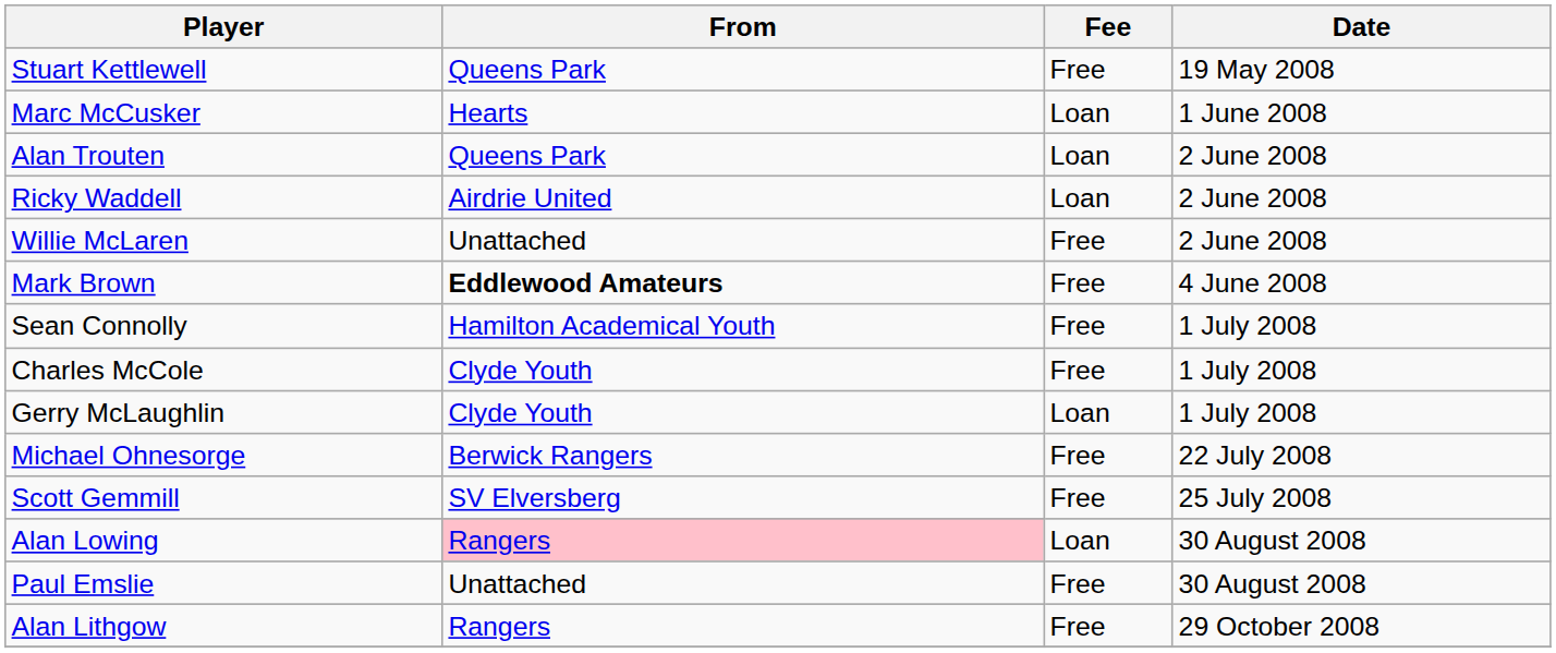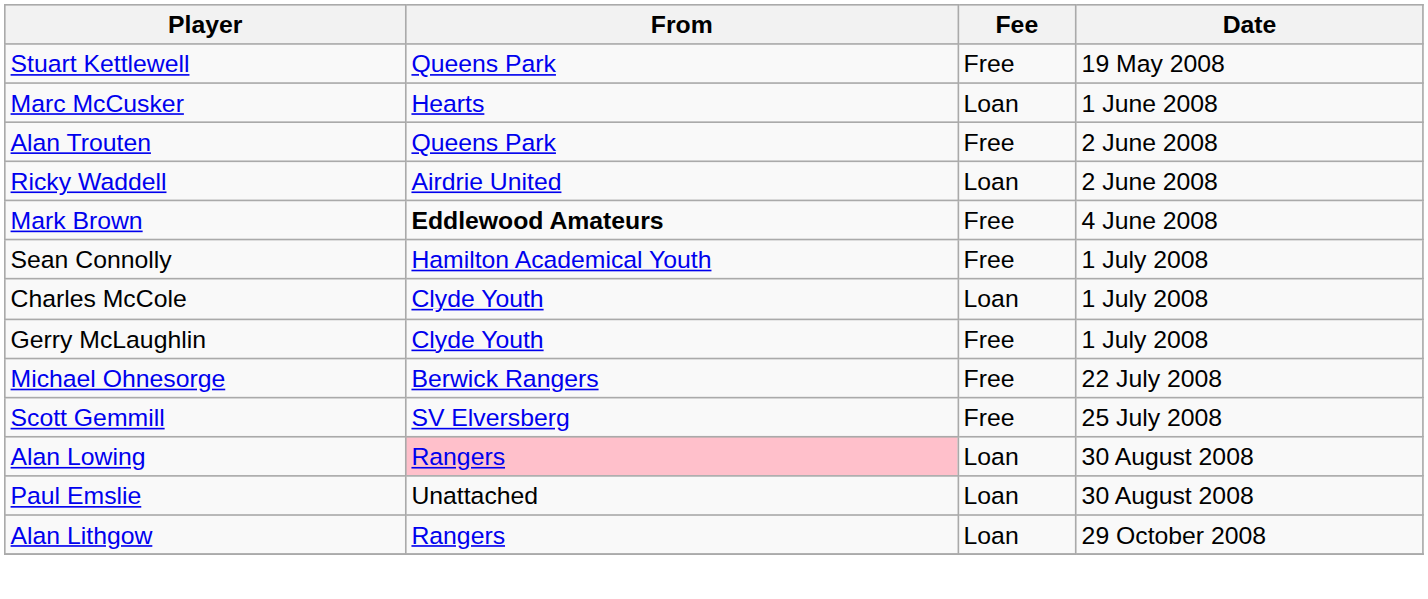Alan Trouten | Fee: Loan -> Free
- row: Willie McLaren | Unattached | Free | 2 June 2008
Charles McCole | Fee: Free -> Loan
Gerry McLaughlin | Fee: Loan -> Free
Paul Emslie | Fee: Free -> Loan
Alan Lithgow | Fee: Free -> Loan
